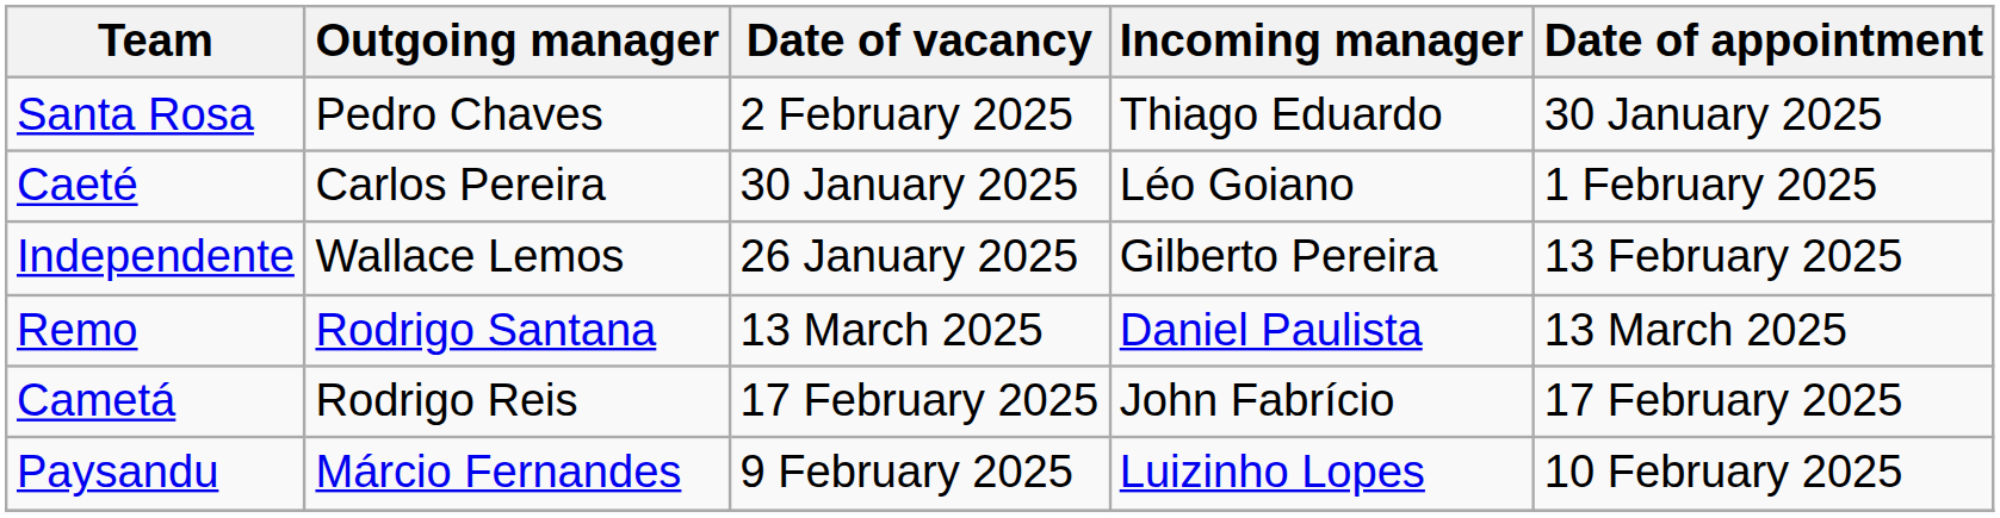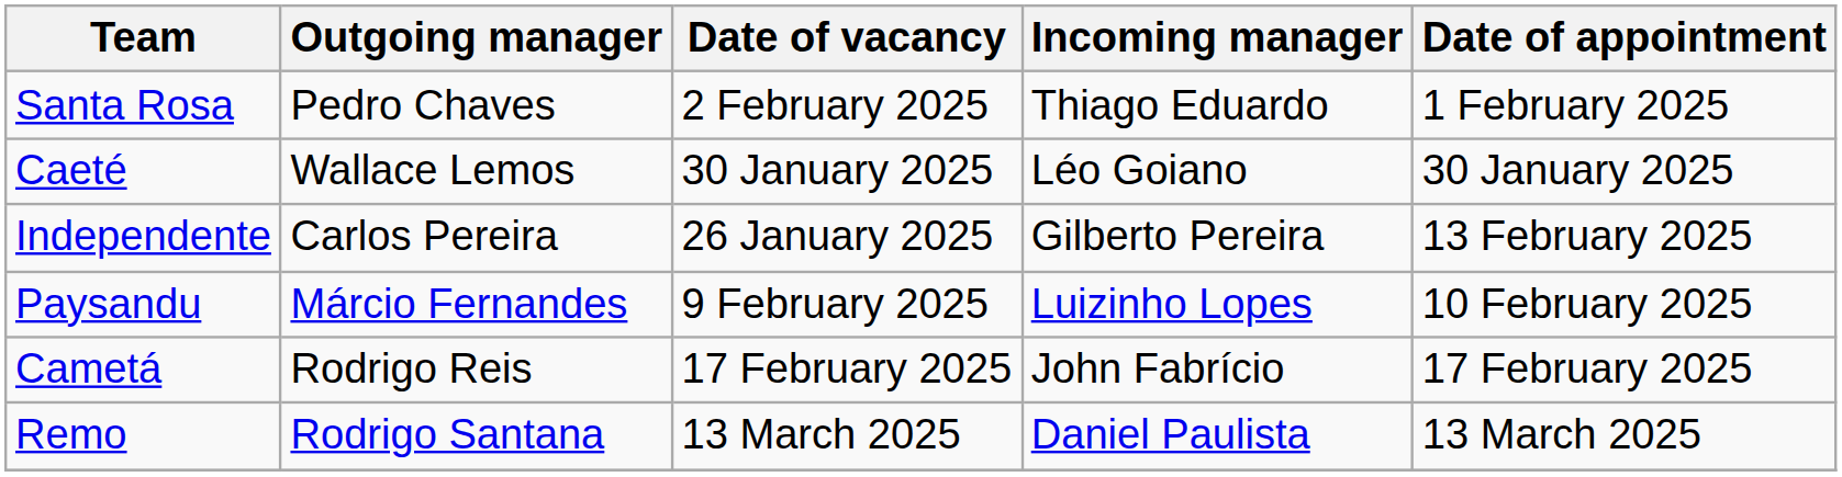Santa Rosa | Date of appointment: 30 January 2025 -> 1 February 2025
Caeté | Outgoing manager: Carlos Pereira -> Wallace Lemos
Caeté | Date of appointment: 1 February 2025 -> 30 January 2025
Independente | Outgoing manager: Wallace Lemos -> Carlos Pereira
rows swapped: Paysandu <-> Remo
